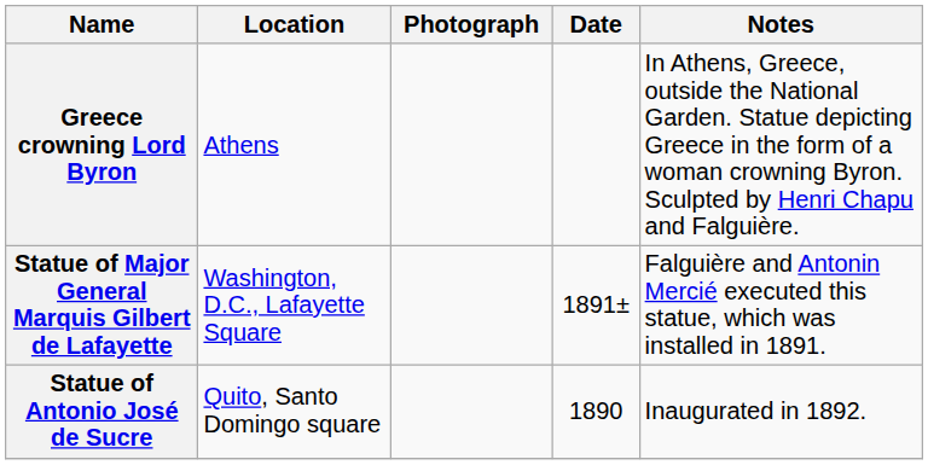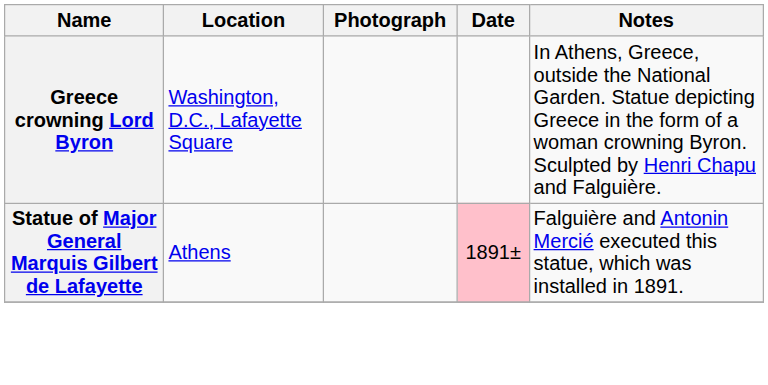Greece crowning Lord Byron | Location: Athens -> Washington, D.C., Lafayette Square
Statue of Major General Marquis Gilbert de Lafayette | Location: Washington, D.C., Lafayette Square -> Athens
Statue of Major General Marquis Gilbert de Lafayette | Date: no background -> pink background
- row: Statue of Antonio José de Sucre | Quito, Santo Domingo square | 1890 | Inaugurated in 1892.
